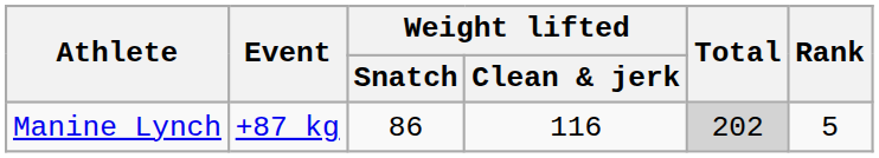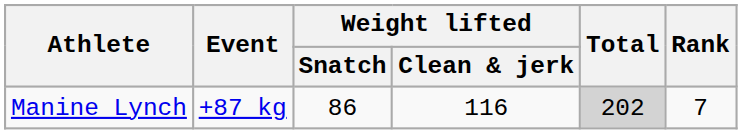Manine Lynch | Rank: 5 -> 7
